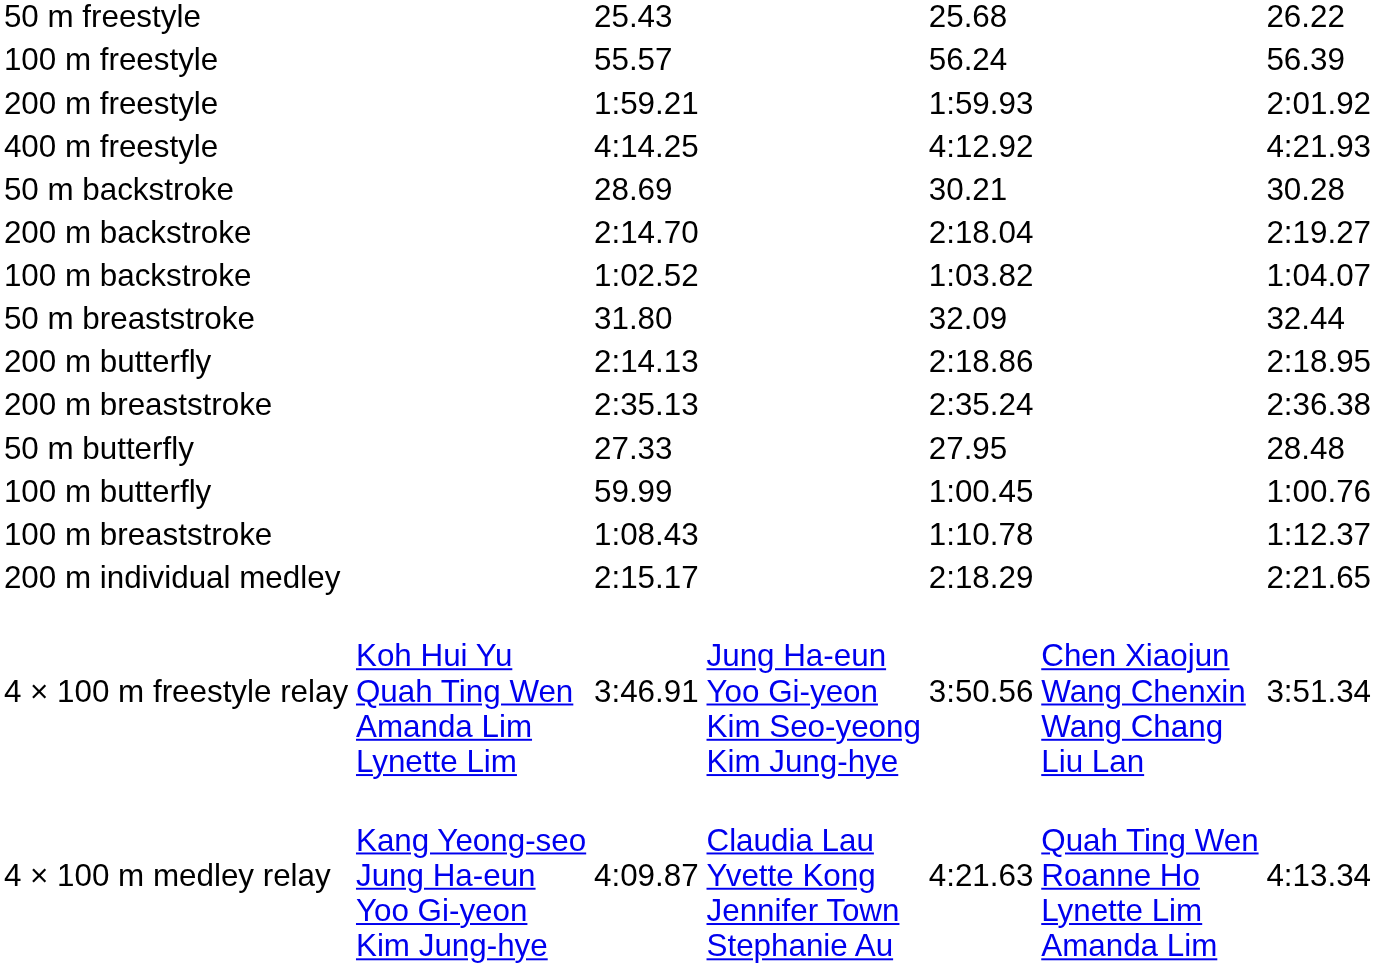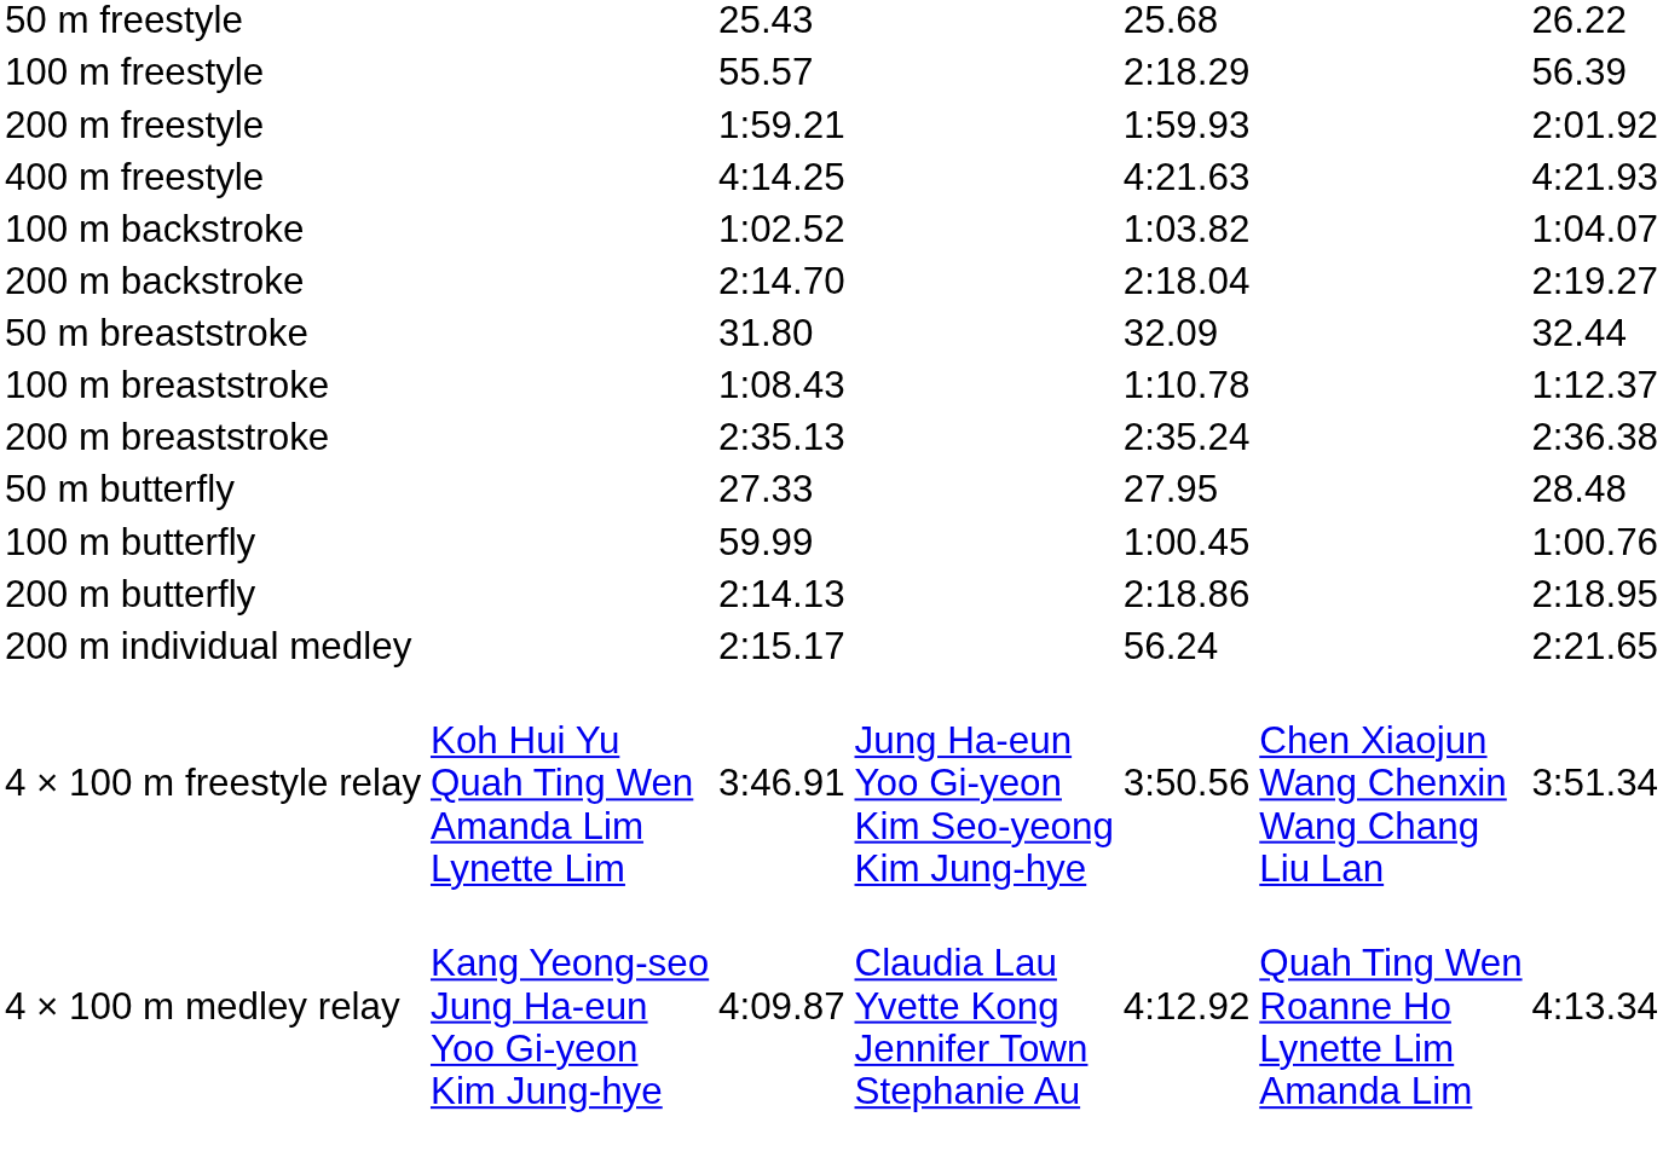100 m freestyle | column 5: 56.24 -> 2:18.29
400 m freestyle | column 5: 4:12.92 -> 4:21.63
- row: 50 m backstroke | 28.69 | 30.21 | 30.28
rows swapped: 100 m backstroke <-> 200 m backstroke
rows swapped: 100 m breaststroke <-> 200 m butterfly
200 m individual medley | column 5: 2:18.29 -> 56.24
4 × 100 m medley relay | column 5: 4:21.63 -> 4:12.92
